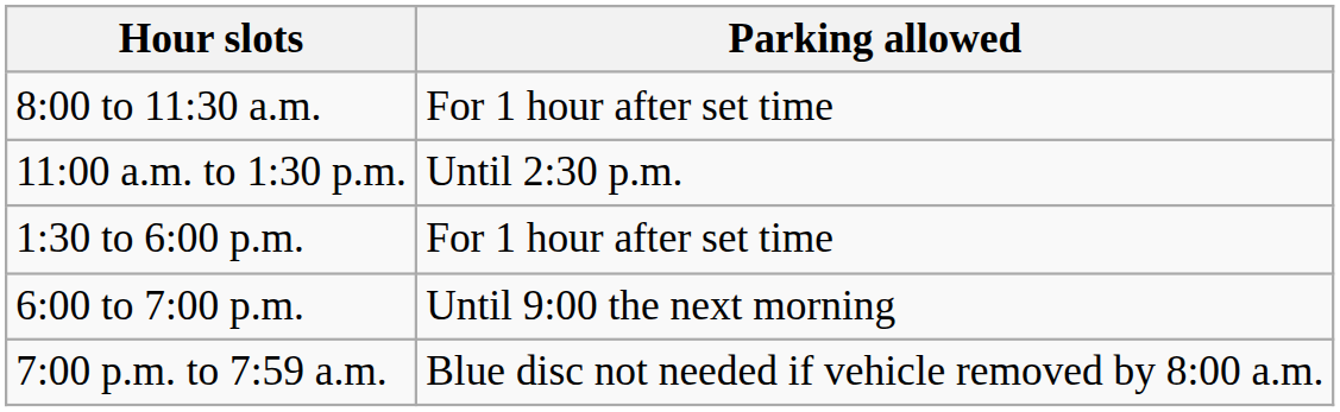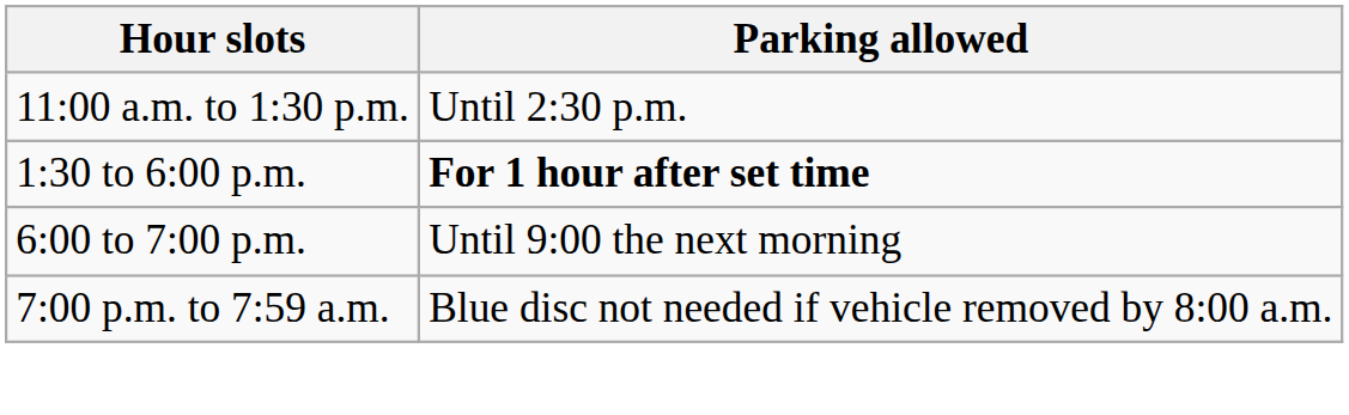- row: 8:00 to 11:30 a.m. | For 1 hour after set time
1:30 to 6:00 p.m. | Parking allowed: normal -> bold
